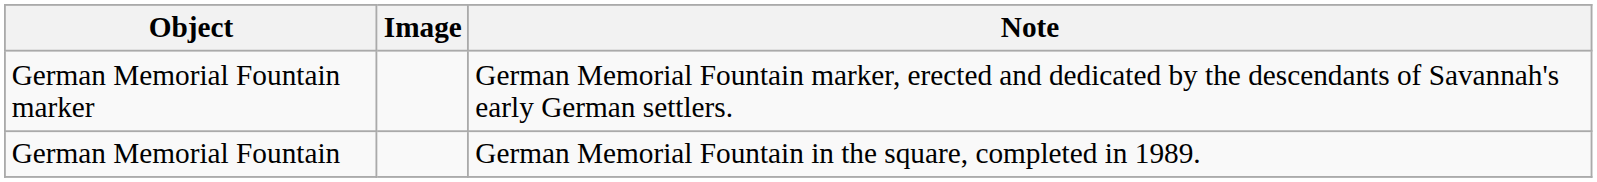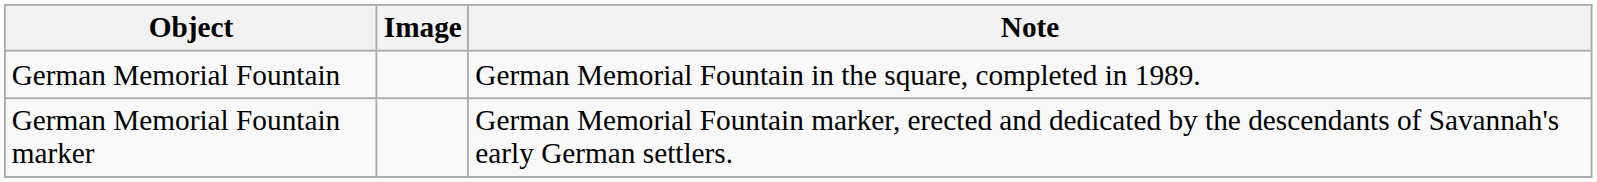rows swapped: German Memorial Fountain <-> German Memorial Fountain marker
